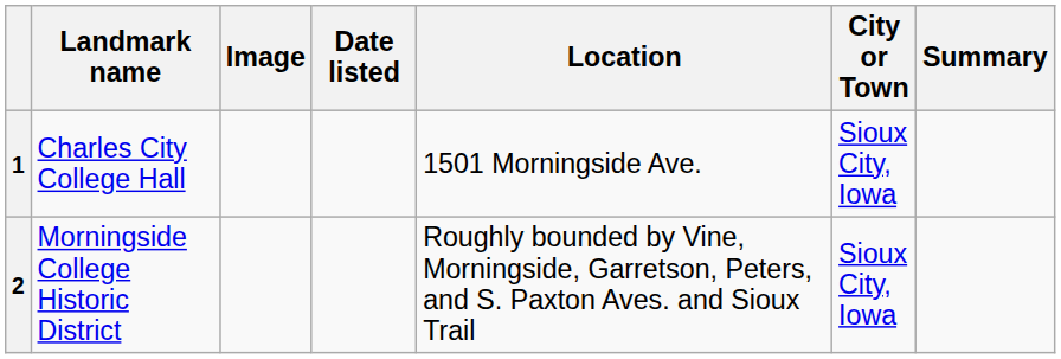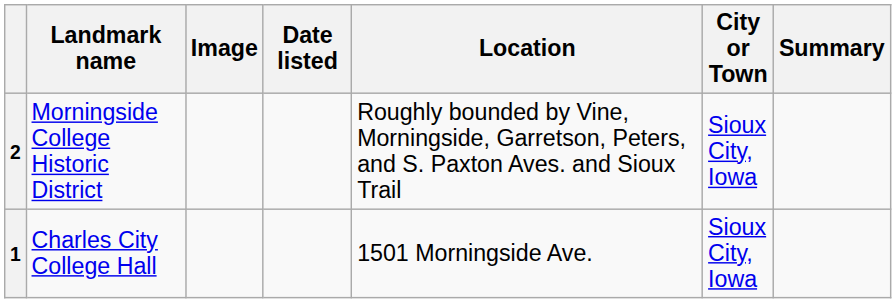rows swapped: 1 <-> 2
